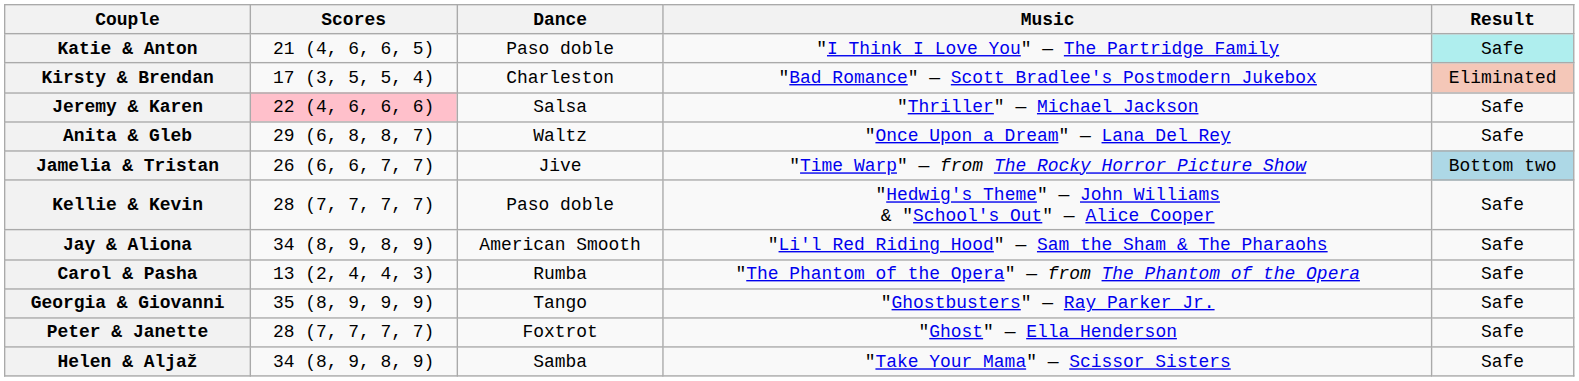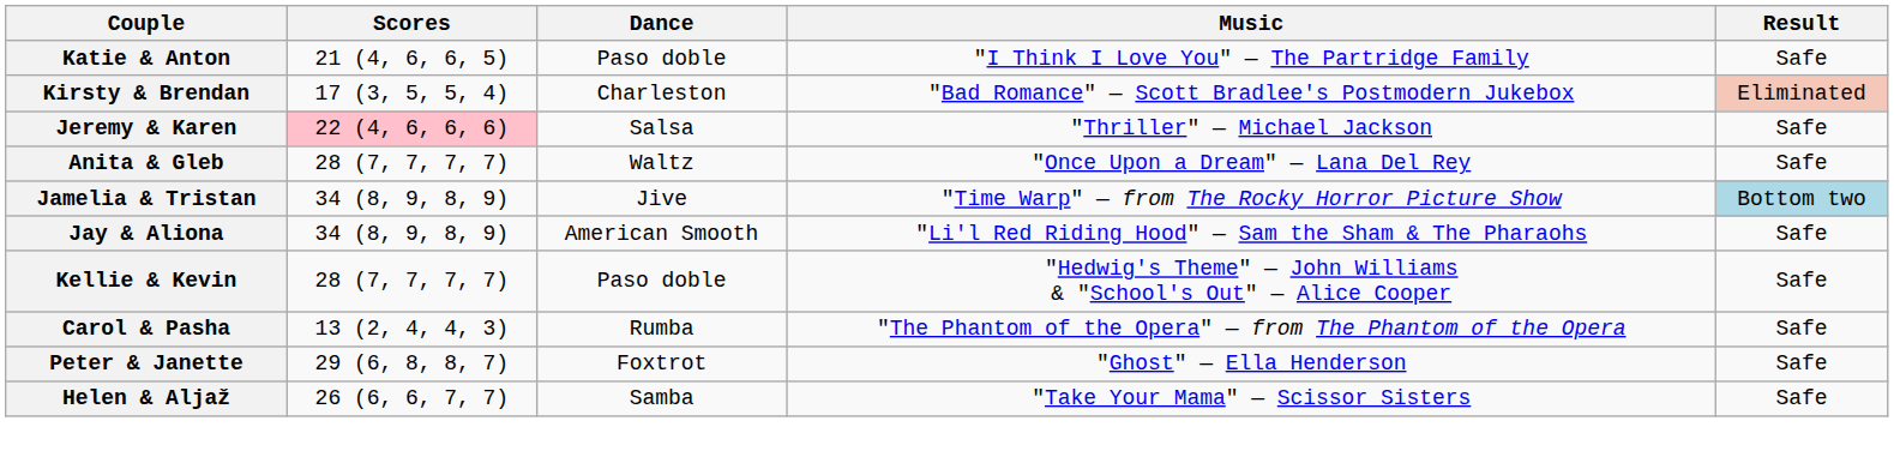Katie & Anton | Result: paleturquoise background -> no background
Anita & Gleb | Scores: 29 (6, 8, 8, 7) -> 28 (7, 7, 7, 7)
Jamelia & Tristan | Scores: 26 (6, 6, 7, 7) -> 34 (8, 9, 8, 9)
rows swapped: Jay & Aliona <-> Kellie & Kevin
- row: Georgia & Giovanni | 35 (8, 9, 9, 9) | Tango | "Ghostbusters" — Ray Parker Jr. | Safe
Peter & Janette | Scores: 28 (7, 7, 7, 7) -> 29 (6, 8, 8, 7)
Helen & Aljaž | Scores: 34 (8, 9, 8, 9) -> 26 (6, 6, 7, 7)
